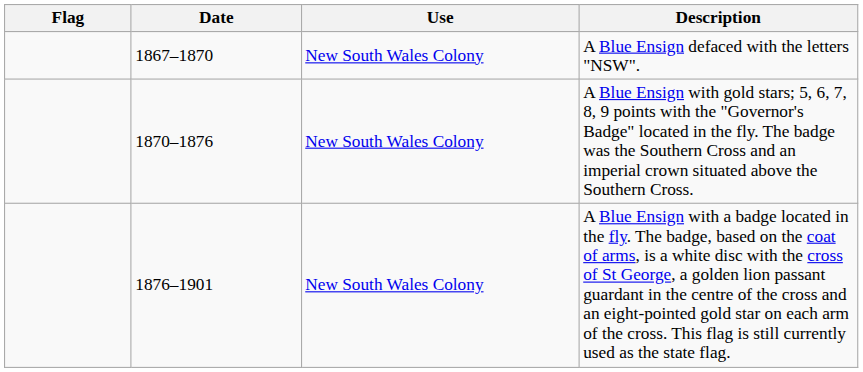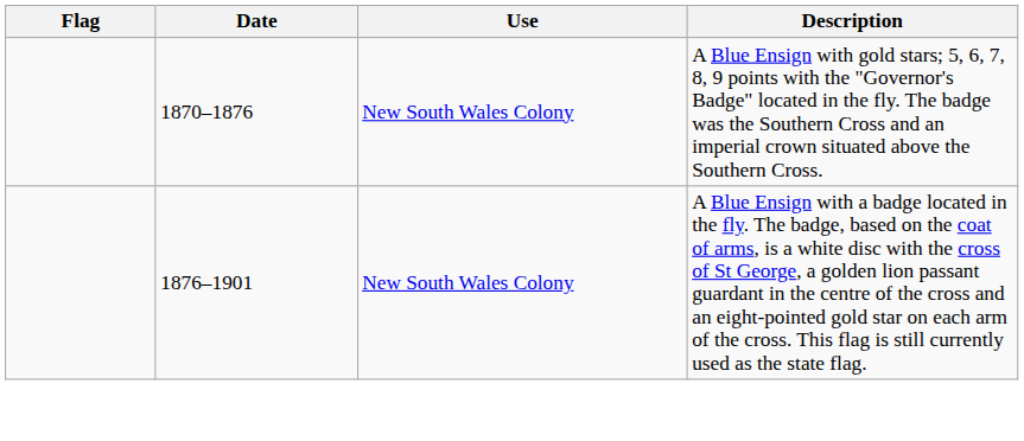- row: 1867–1870 | New South Wales Colony | A Blue Ensign defaced with the letters "NSW".
